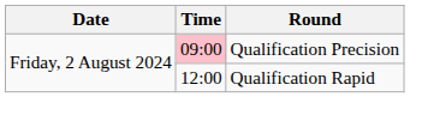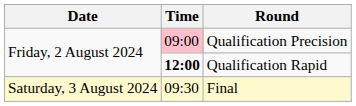Qualification Rapid | Time: normal -> bold
+ row: Saturday, 3 August 2024 | 09:30 | Final
